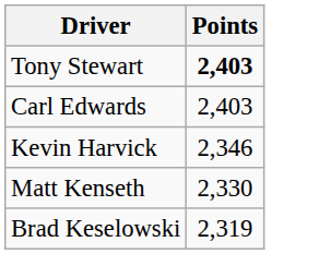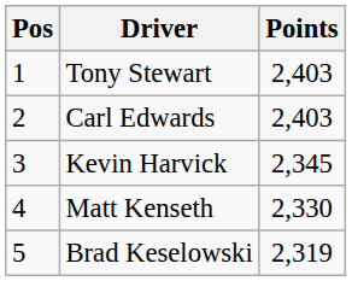+ column: Pos | 1 | 2 | 3 | 4 | 5
Tony Stewart | Points: bold -> normal
Kevin Harvick | Points: 2,346 -> 2,345
